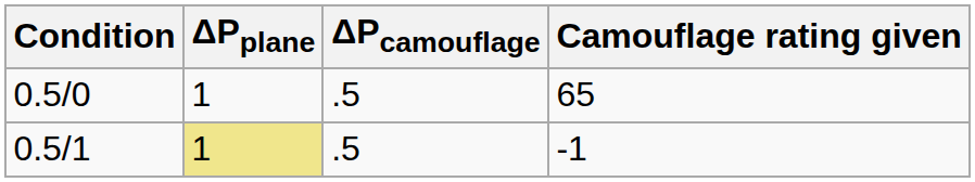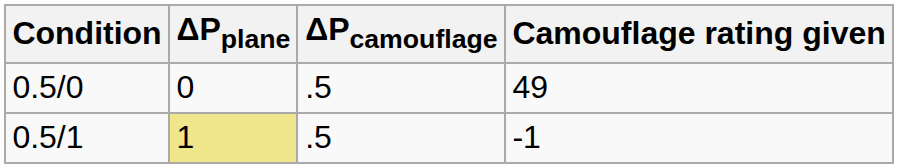0.5/0 | ΔPplane: 1 -> 0
0.5/0 | Camouflage rating given: 65 -> 49
